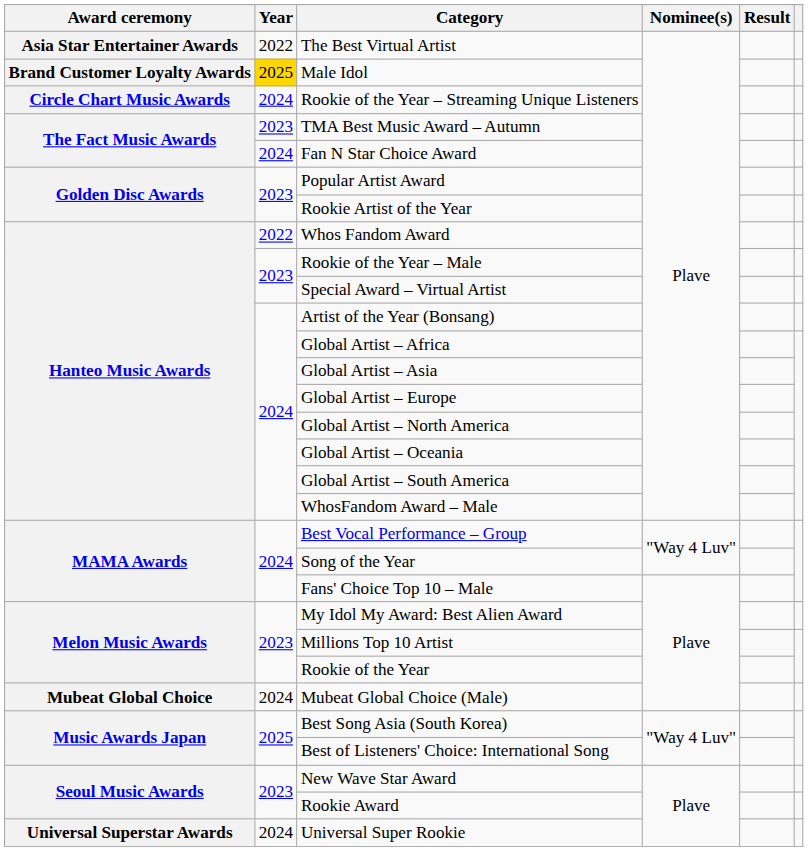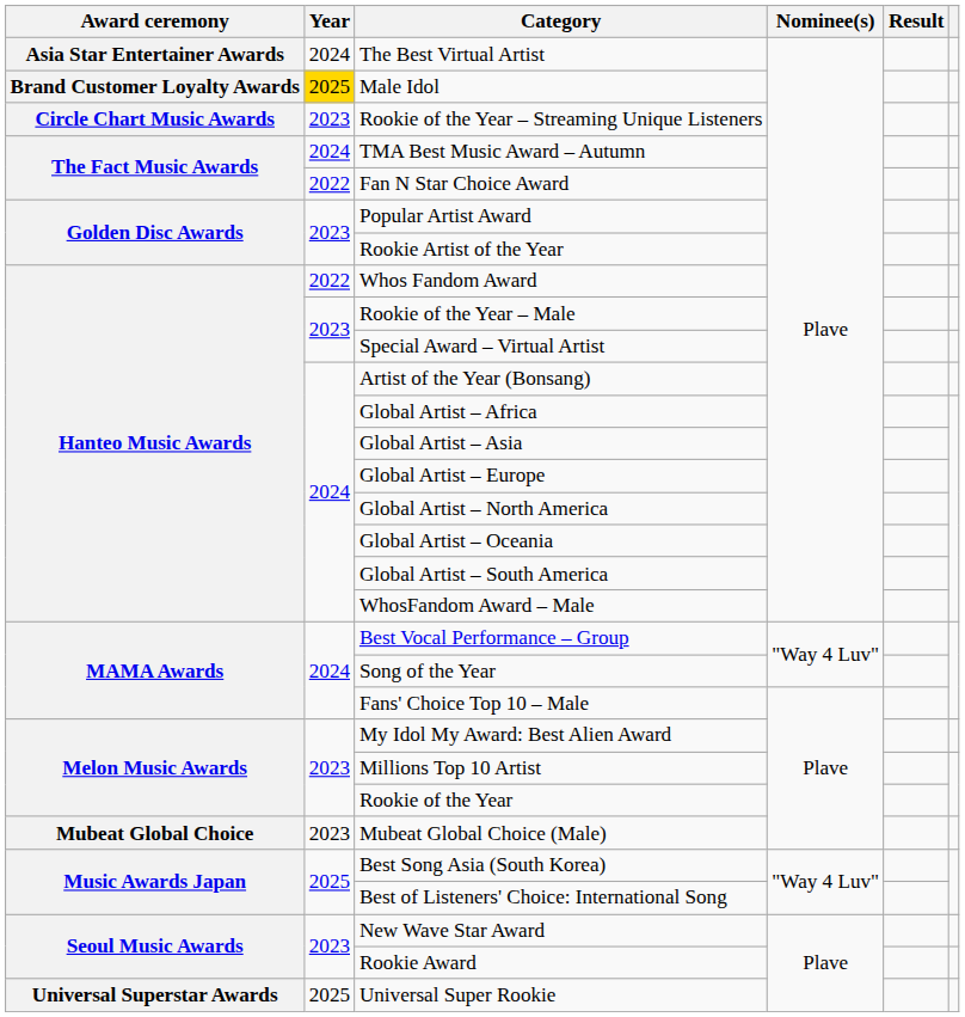The Best Virtual Artist | Year: 2022 -> 2024
Rookie of the Year – Streaming Unique Listeners | Year: 2024 -> 2023
TMA Best Music Award – Autumn | Year: 2023 -> 2024
Fan N Star Choice Award | Year: 2024 -> 2022
Mubeat Global Choice (Male) | Year: 2024 -> 2023
Universal Super Rookie | Year: 2024 -> 2025
